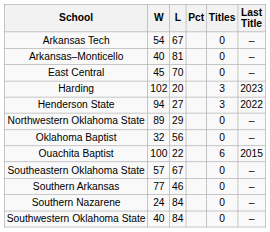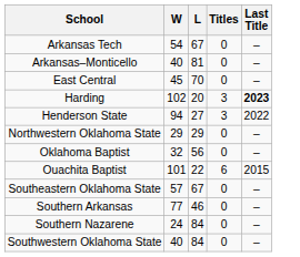- column: Pct
Harding | Last Title: normal -> bold
Northwestern Oklahoma State | W: 89 -> 29
Ouachita Baptist | W: 100 -> 101
